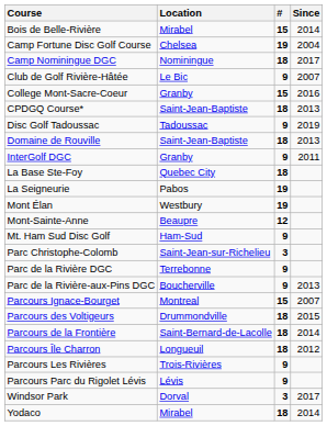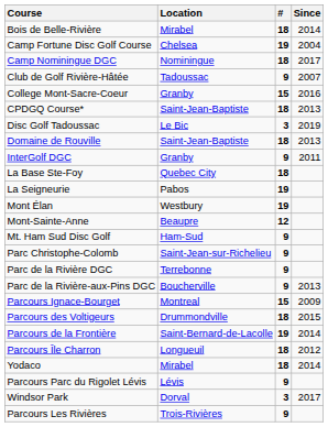Bois de Belle-Rivière | #: 15 -> 18
Club de Golf Rivière-Hâtée | Location: Le Bic -> Tadoussac
Disc Golf Tadoussac | Location: Tadoussac -> Le Bic
Disc Golf Tadoussac | #: 9 -> 3
Parc Christophe-Colomb | #: 3 -> 9
Parcours Ignace-Bourget | Since: 2007 -> 2009
Parcours de la Frontière | #: 18 -> 19
rows swapped: Parcours Les Rivières <-> Yodaco
